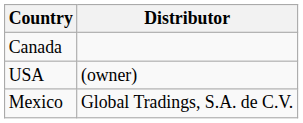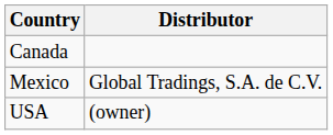rows swapped: Mexico <-> USA
